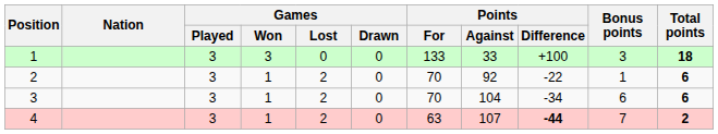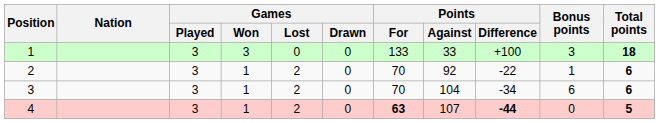4 | Points / For: normal -> bold
4 | Bonus points: 7 -> 0
4 | Total points: 2 -> 5
